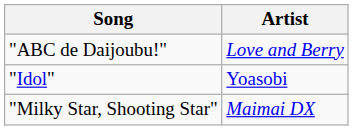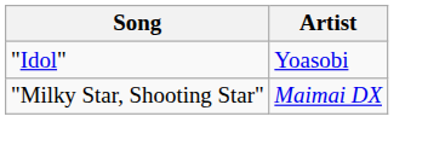- row: "ABC de Daijoubu!" | Love and Berry
